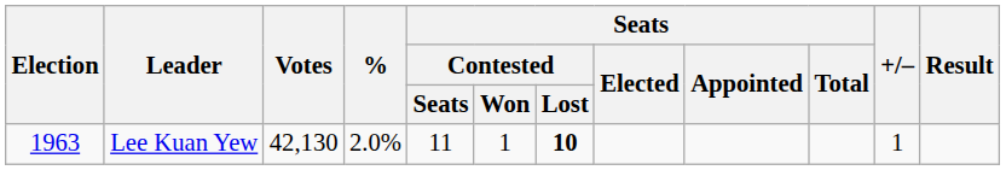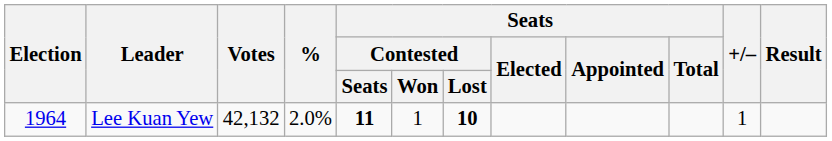Lee Kuan Yew | Election: 1963 -> 1964
Lee Kuan Yew | Votes: 42,130 -> 42,132
Lee Kuan Yew | Seats / Contested / Seats: normal -> bold
